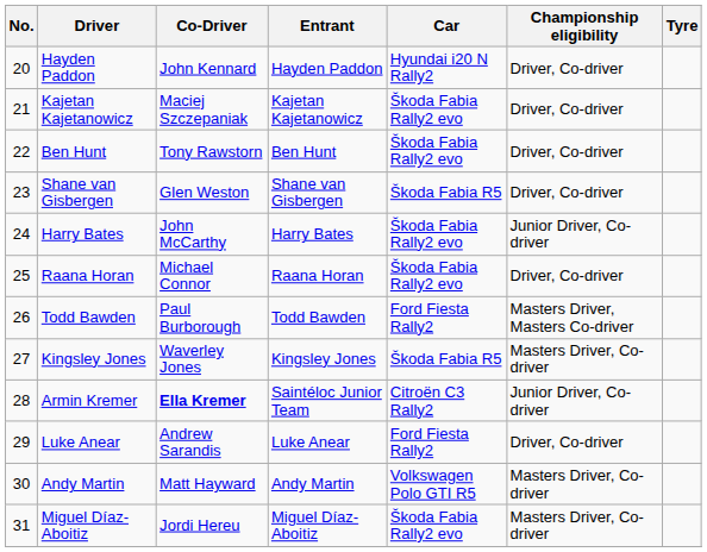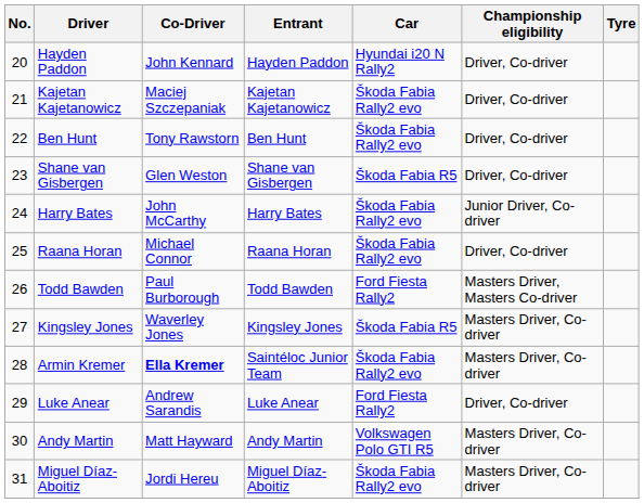Armin Kremer | Car: Citroën C3 Rally2 -> Škoda Fabia Rally2 evo
Armin Kremer | Championship eligibility: Junior Driver, Co-driver -> Masters Driver, Co-driver
